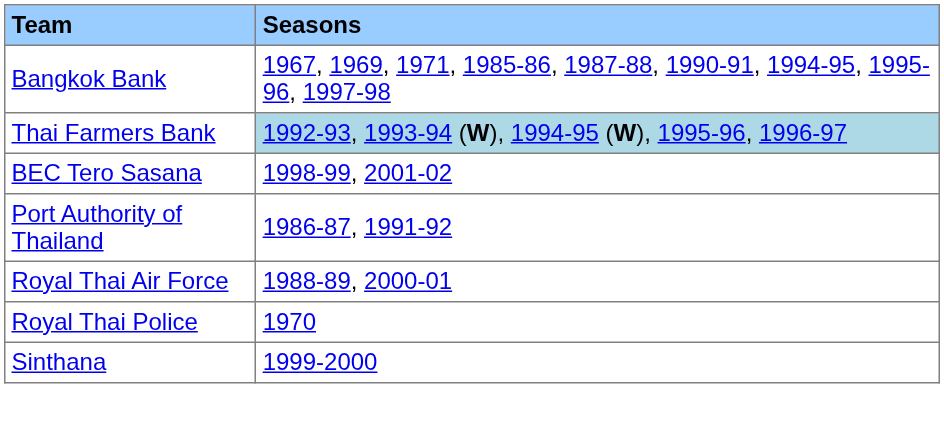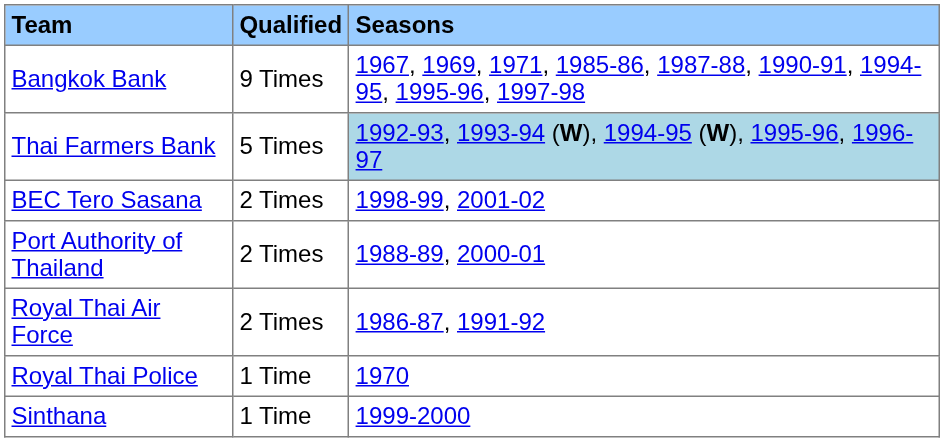+ column: Qualified | 9 Times | 5 Times | 2 Times | 2 Times | 2 Times | 1 Time | 1 Time
Port Authority of Thailand | Seasons: 1986-87, 1991-92 -> 1988-89, 2000-01
Royal Thai Air Force | Seasons: 1988-89, 2000-01 -> 1986-87, 1991-92
